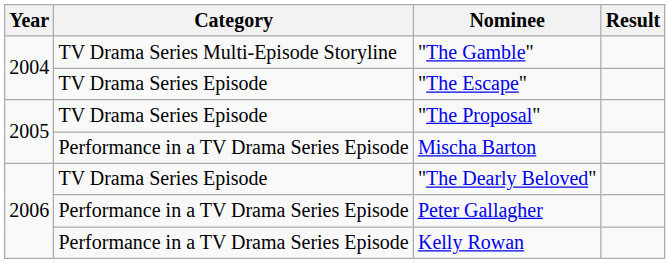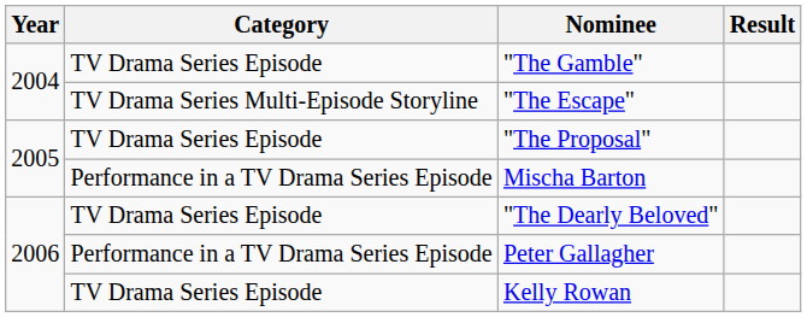"The Gamble" | Category: TV Drama Series Multi-Episode Storyline -> TV Drama Series Episode
"The Escape" | Category: TV Drama Series Episode -> TV Drama Series Multi-Episode Storyline
Kelly Rowan | Category: Performance in a TV Drama Series Episode -> TV Drama Series Episode
